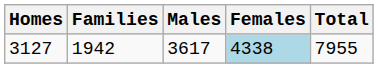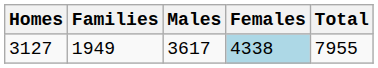3127 | Families: 1942 -> 1949
